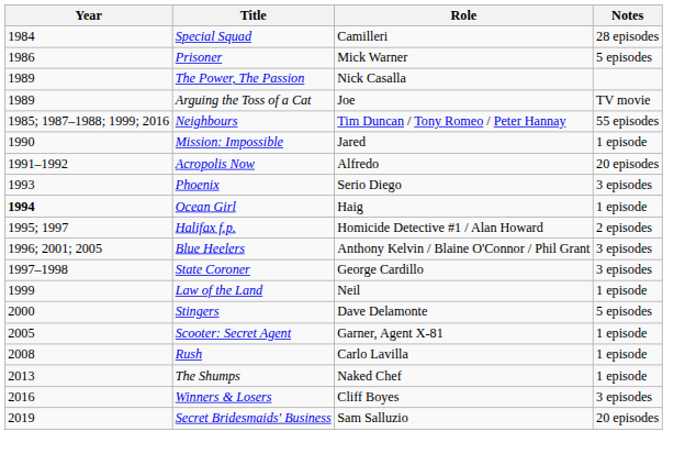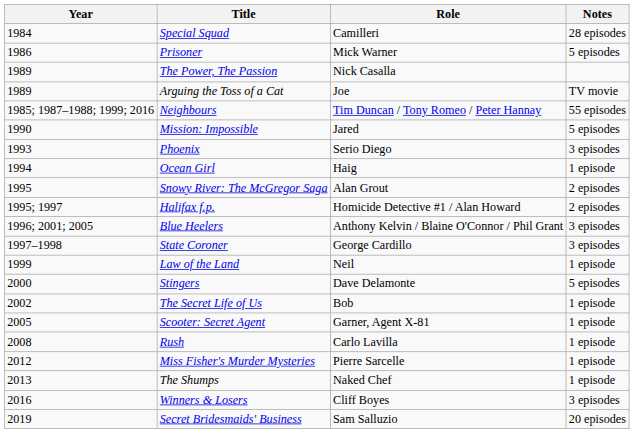Mission: Impossible | Notes: 1 episode -> 5 episodes
- row: 1991–1992 | Acropolis Now | Alfredo | 20 episodes
Ocean Girl | Year: bold -> normal
+ row: 1995 | Snowy River: The McGregor Saga | Alan Grout | 2 episodes
+ row: 2002 | The Secret Life of Us | Bob | 1 episode
+ row: 2012 | Miss Fisher's Murder Mysteries | Pierre Sarcelle | 1 episode
